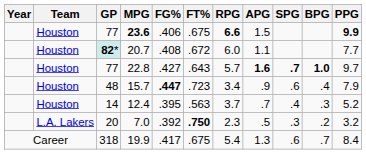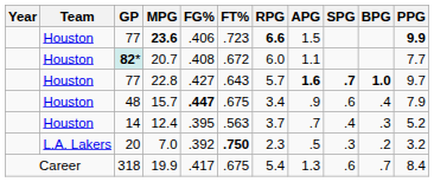23.6 | FT%: .675 -> .723
15.7 | FT%: .723 -> .675
